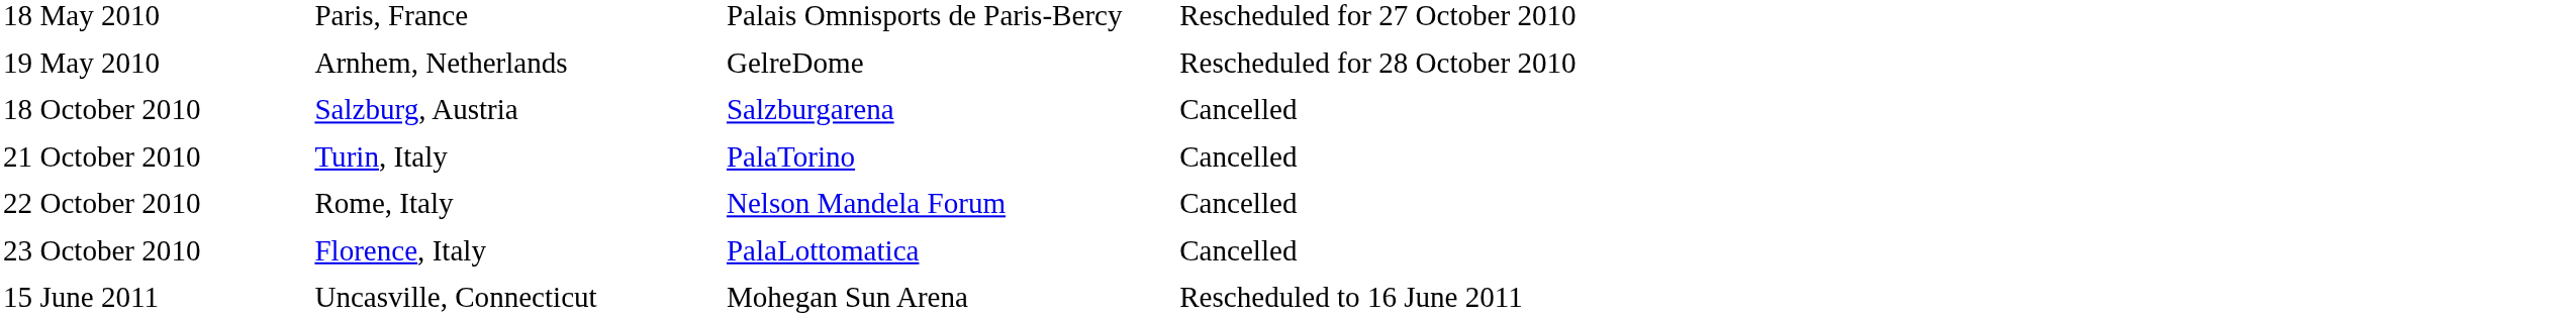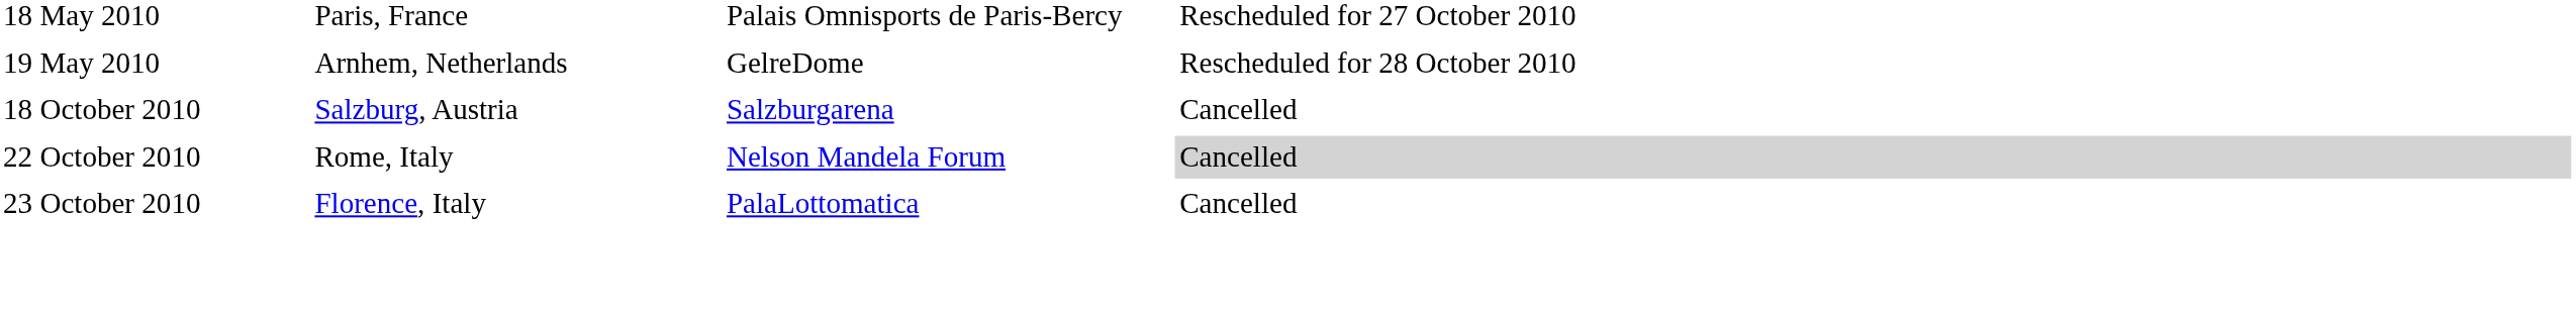- row: 21 October 2010 | Turin, Italy | PalaTorino | Cancelled
22 October 2010 | column 4: no background -> lightgrey background
- row: 15 June 2011 | Uncasville, Connecticut | Mohegan Sun Arena | Rescheduled to 16 June 2011
